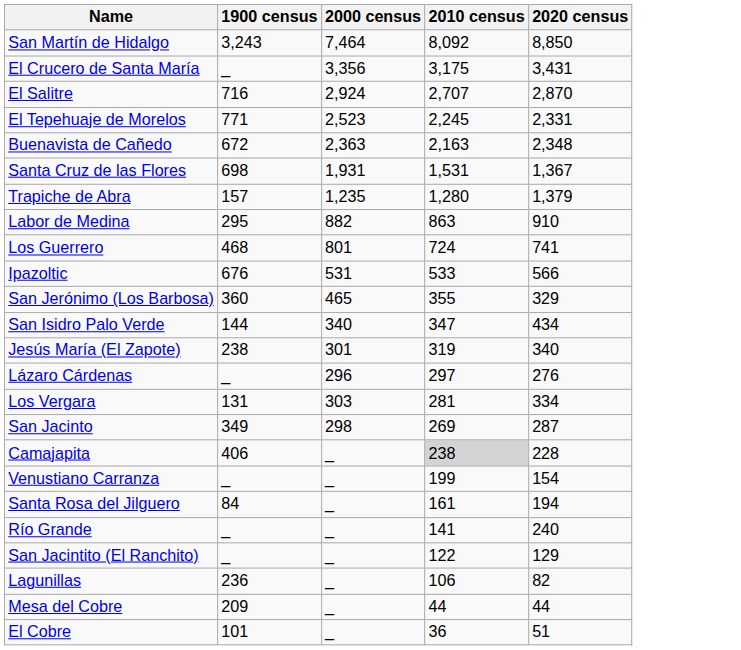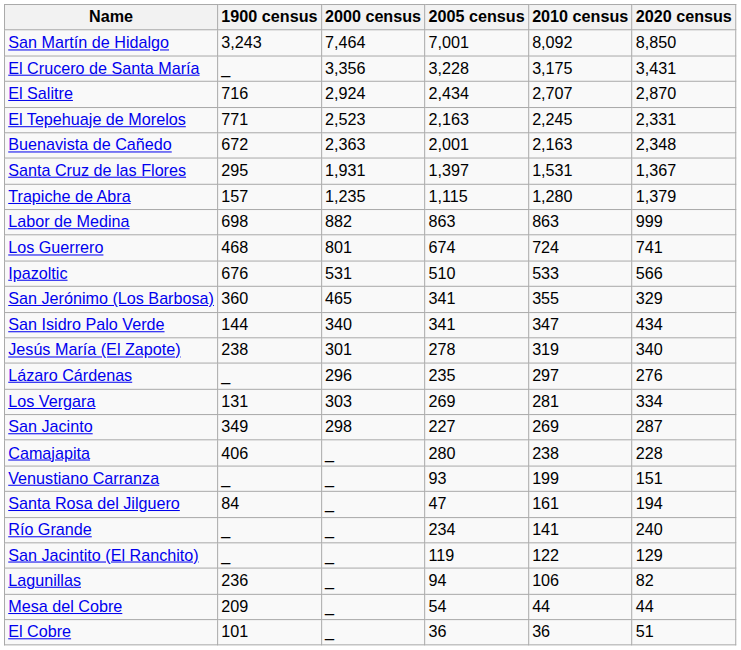+ column: 2005 census | 7,001 | 3,228 | 2,434 | 2,163 | 2,001 | 1,397 | 1,115 | 863 | 674 | 510 | 341 | 341 | 278 | 235 | 269 | 227 | 280 | 93 | 47 | 234 | 119 | 94 | 54 | 36
Santa Cruz de las Flores | 1900 census: 698 -> 295
Labor de Medina | 1900 census: 295 -> 698
Labor de Medina | 2020 census: 910 -> 999
Camajapita | 2010 census: lightgrey background -> no background
Venustiano Carranza | 2020 census: 154 -> 151
